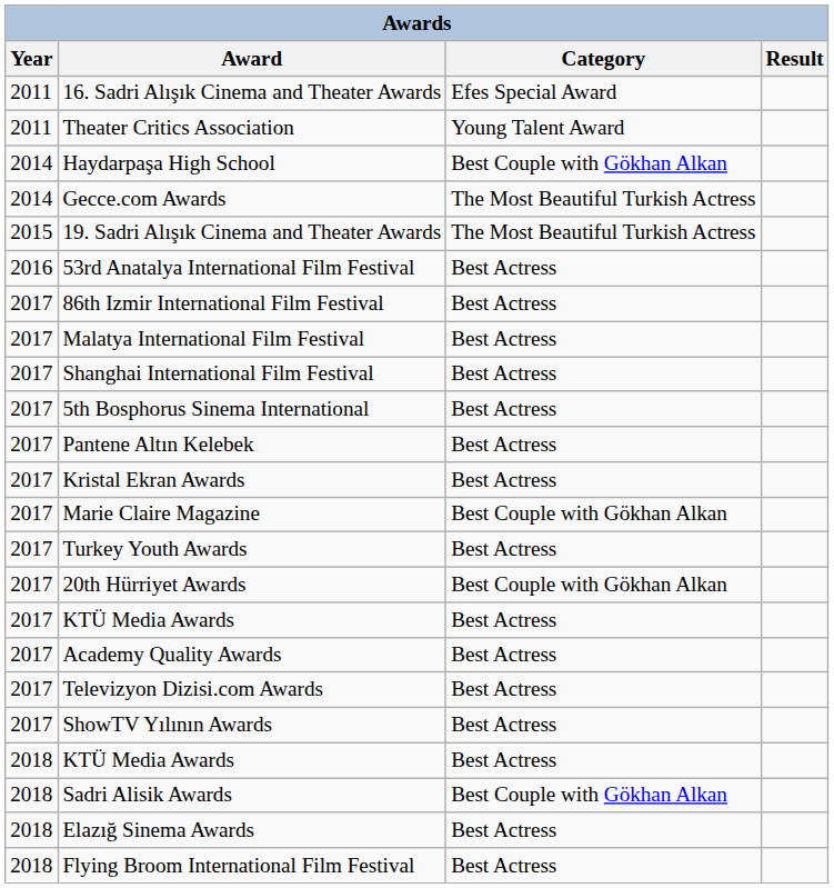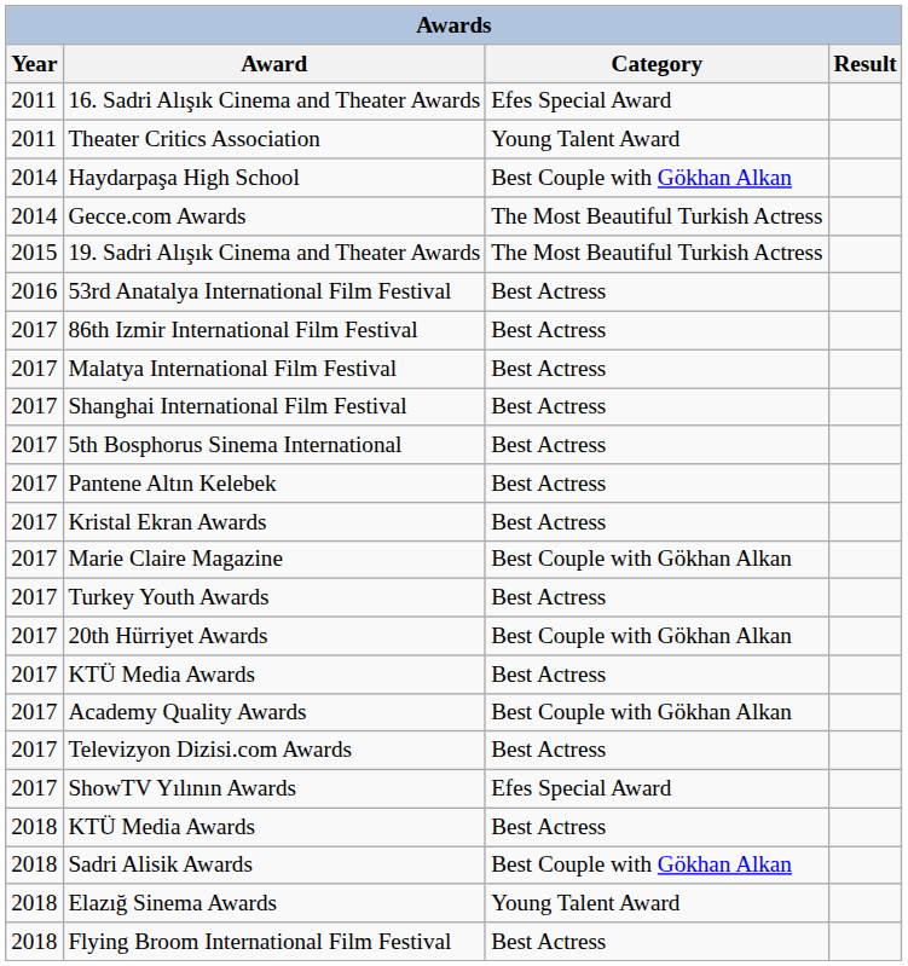Academy Quality Awards | Category: Best Actress -> Best Couple with Gökhan Alkan
ShowTV Yılının Awards | Category: Best Actress -> Efes Special Award
Elazığ Sinema Awards | Category: Best Actress -> Young Talent Award
